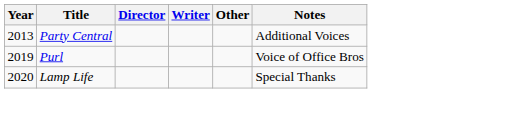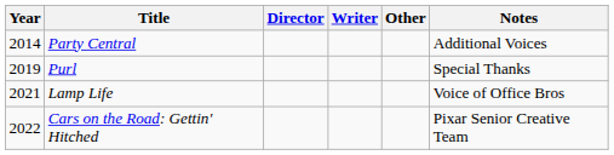Party Central | Year: 2013 -> 2014
Purl | Notes: Voice of Office Bros -> Special Thanks
Lamp Life | Year: 2020 -> 2021
Lamp Life | Notes: Special Thanks -> Voice of Office Bros
+ row: 2022 | Cars on the Road: Gettin' Hitched | Pixar Senior Creative Team
